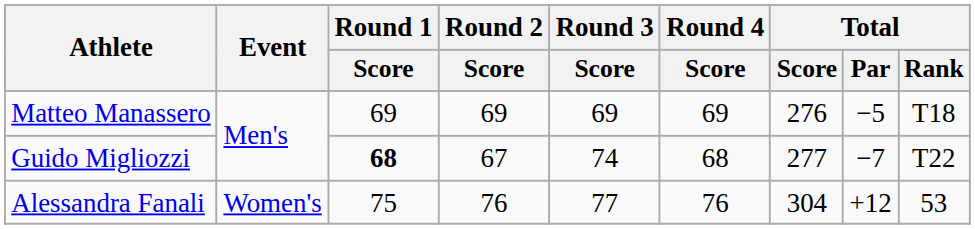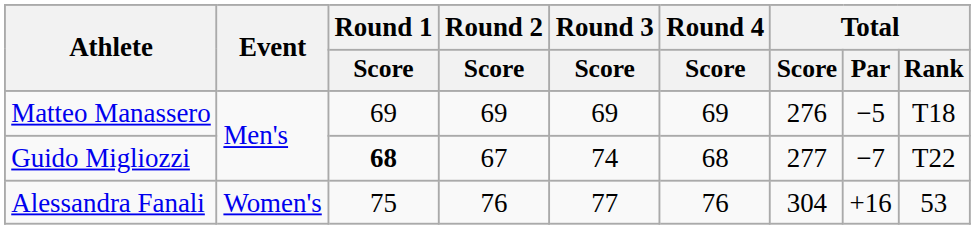Alessandra Fanali | Total / Par: +12 -> +16
